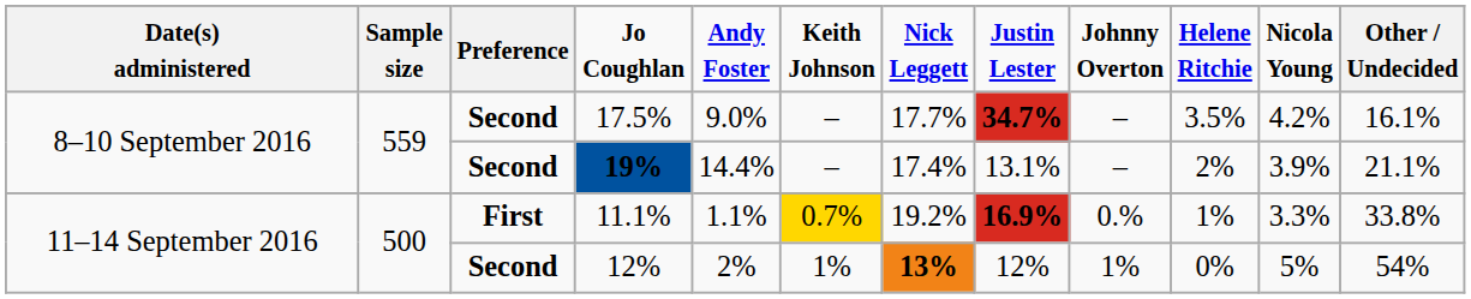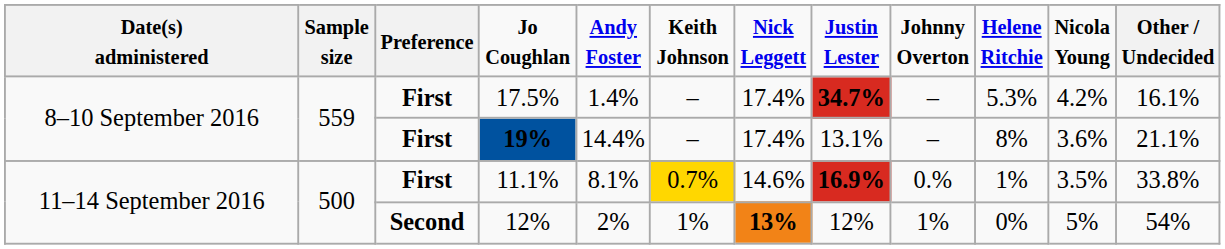17.5% | column 3: Second -> First
17.5% | column 5: 9.0% -> 1.4%
17.5% | column 7: 17.7% -> 17.4%
17.5% | column 10: 3.5% -> 5.3%
19% | column 3: Second -> First
19% | column 10: 2% -> 8%
19% | column 11: 3.9% -> 3.6%
11.1% | column 5: 1.1% -> 8.1%
11.1% | column 7: 19.2% -> 14.6%
11.1% | column 11: 3.3% -> 3.5%
